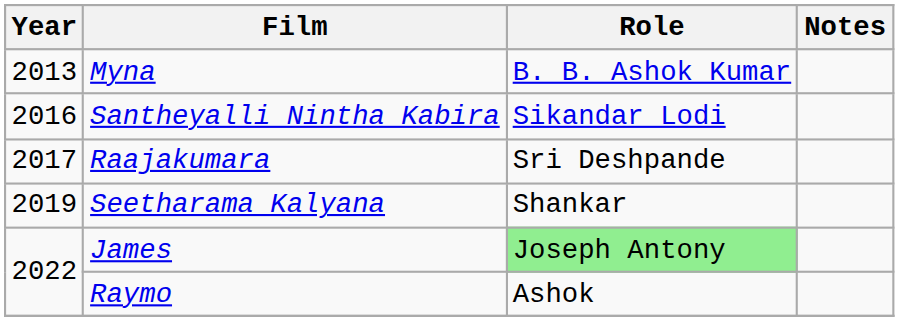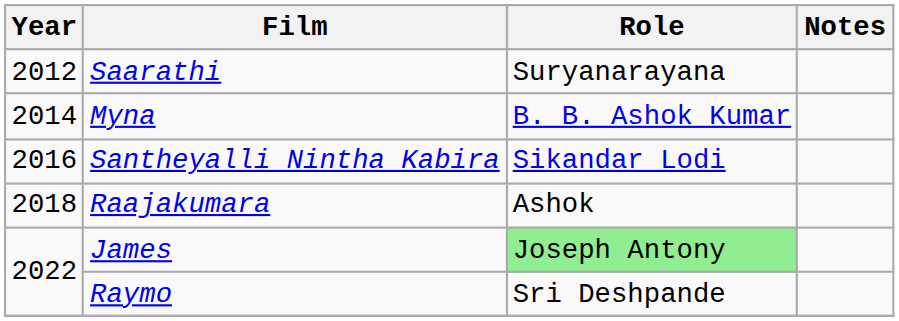+ row: 2012 | Saarathi | Suryanarayana
Myna | Year: 2013 -> 2014
Raajakumara | Year: 2017 -> 2018
Raajakumara | Role: Sri Deshpande -> Ashok
- row: 2019 | Seetharama Kalyana | Shankar
Raymo | Role: Ashok -> Sri Deshpande
